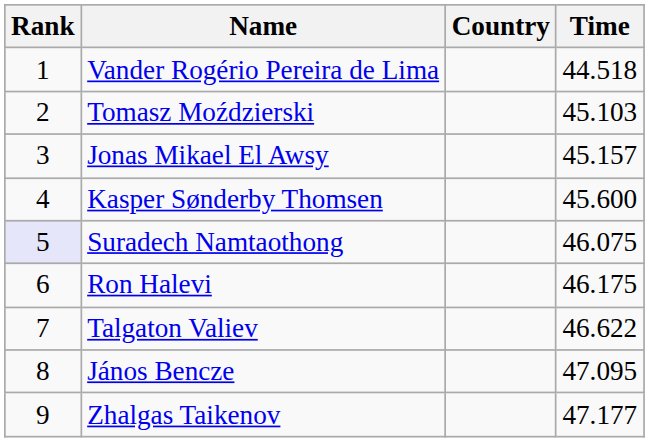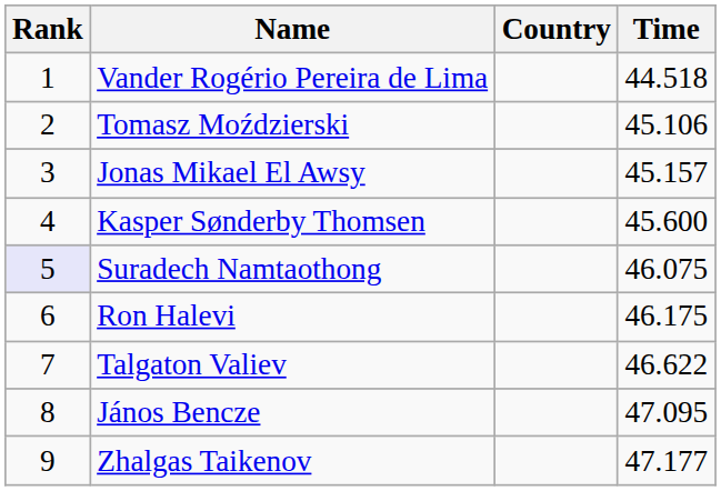Tomasz Moździerski | Time: 45.103 -> 45.106
